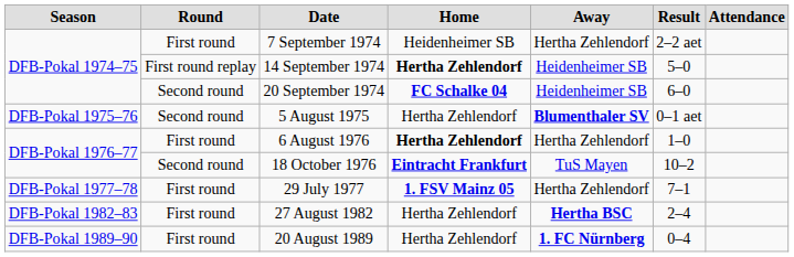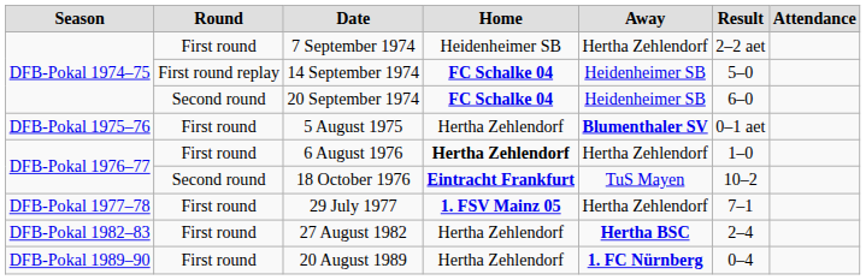14 September 1974 | Home: Hertha Zehlendorf -> FC Schalke 04
5 August 1975 | Round: Second round -> First round
